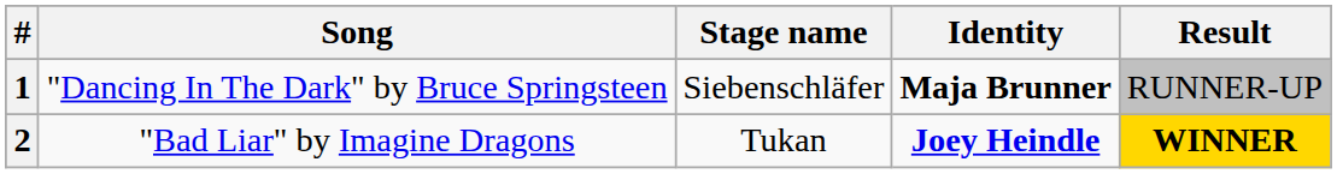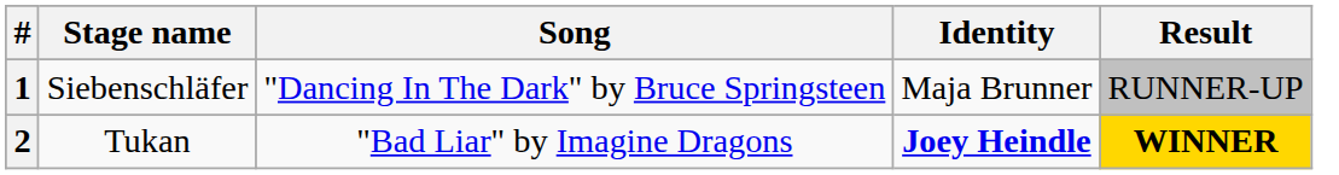columns swapped: Stage name <-> Song
1 | Identity: bold -> normal
